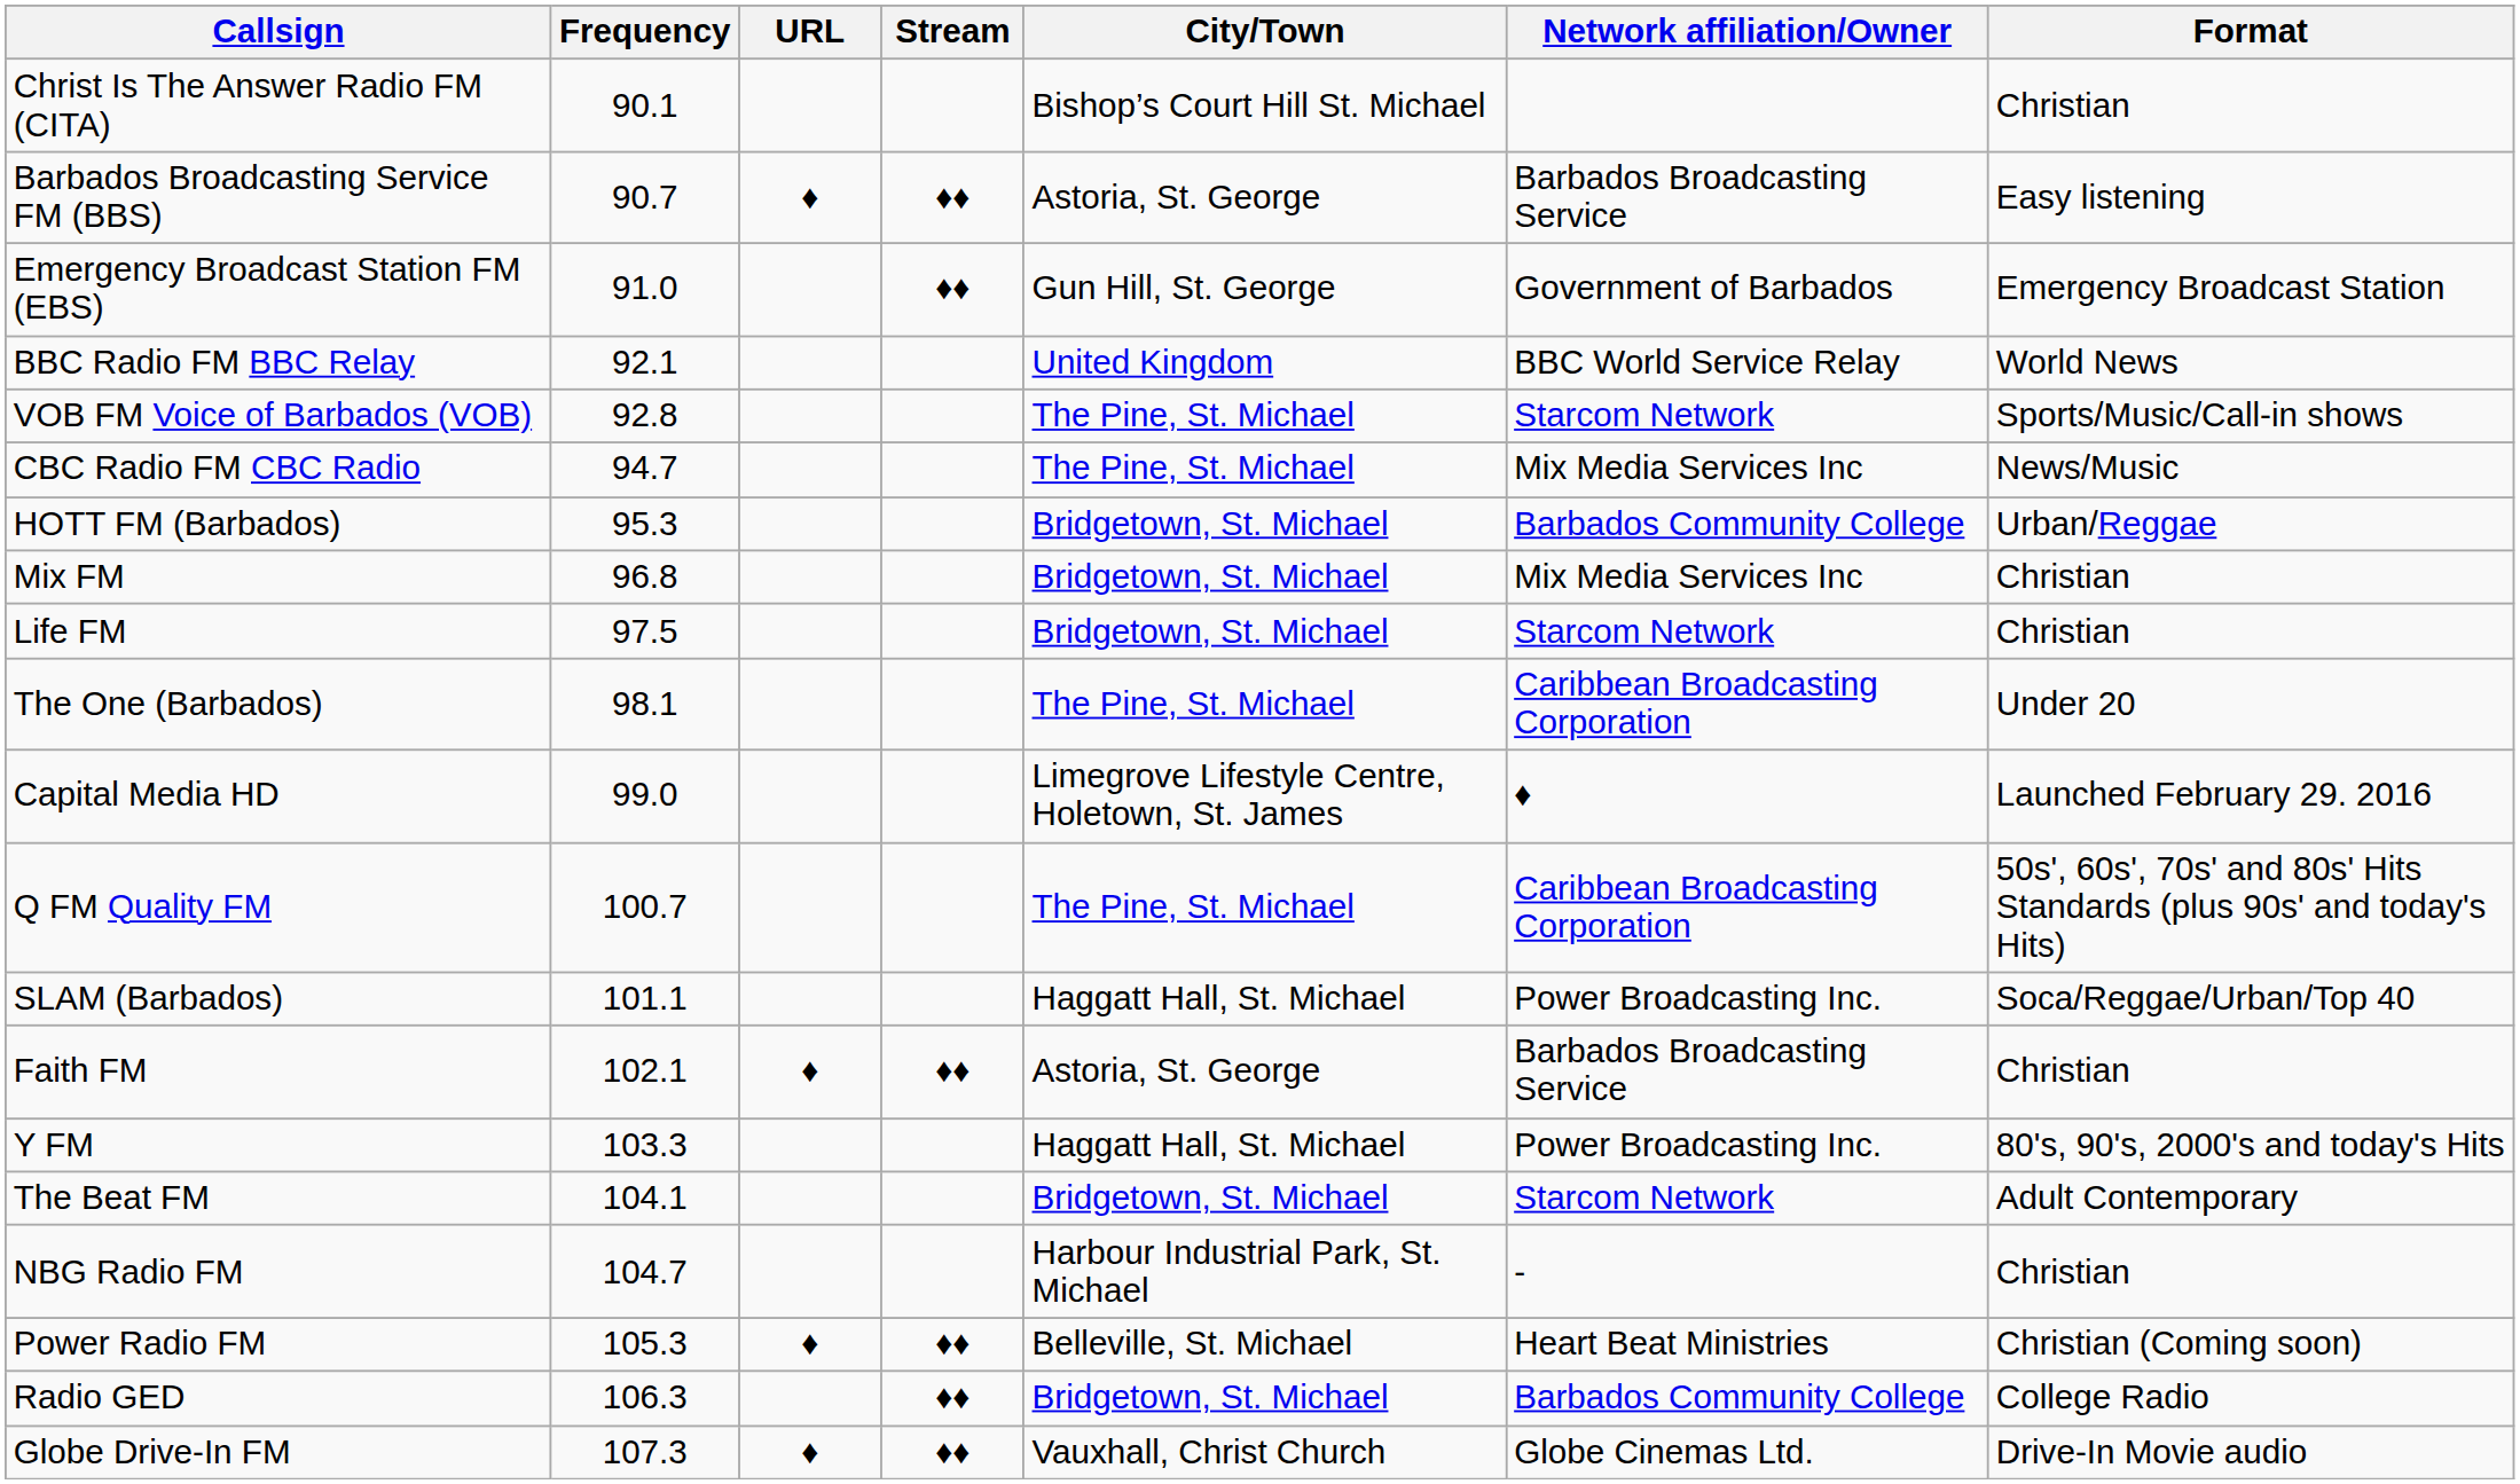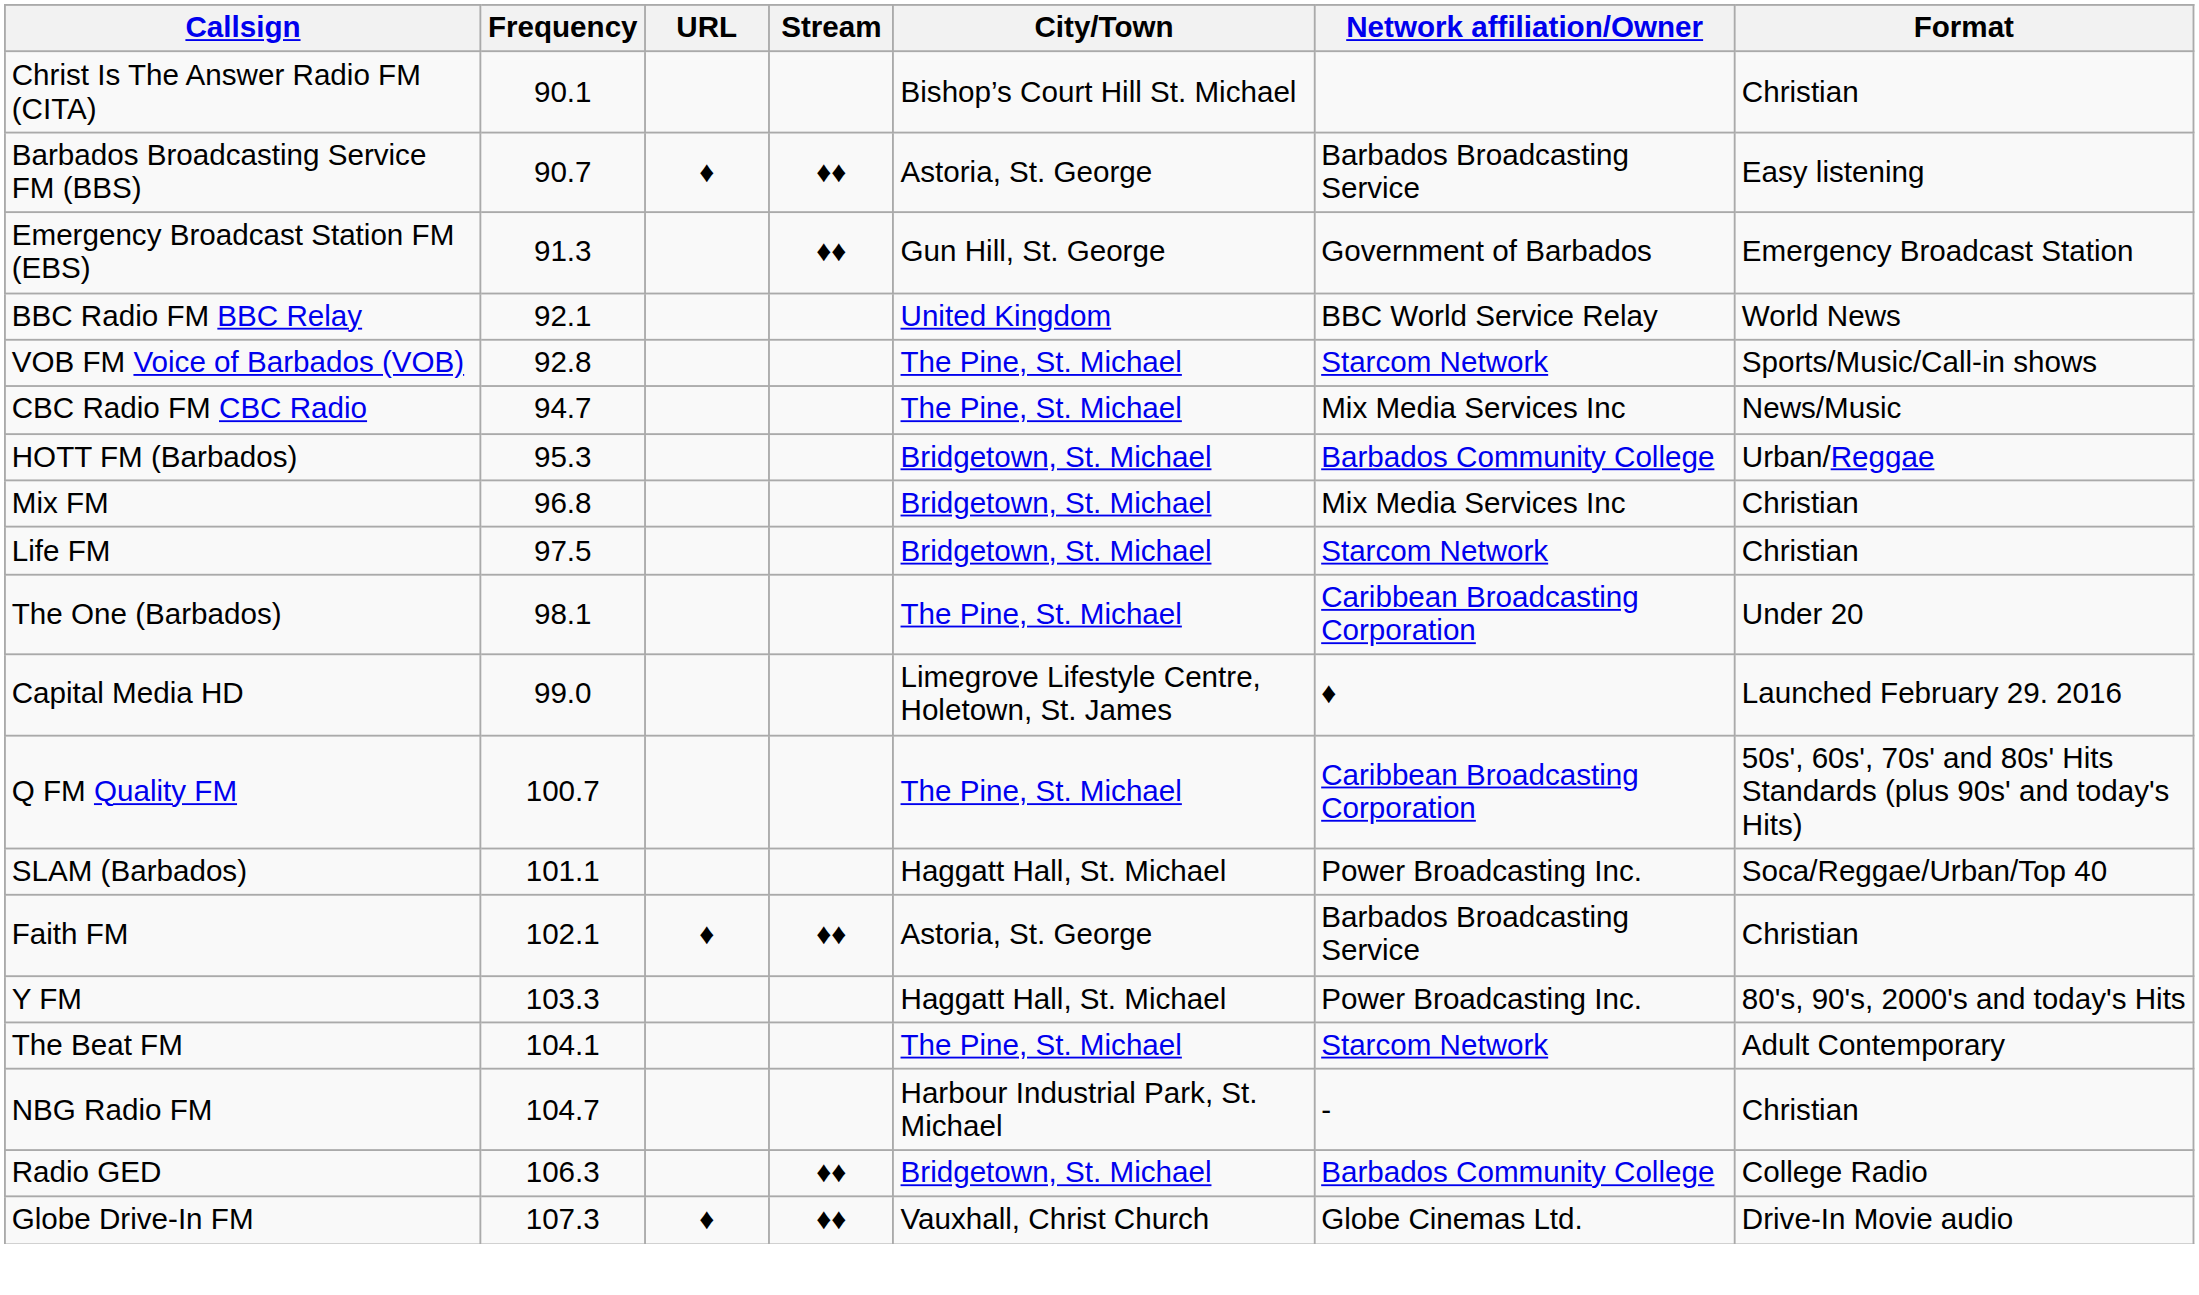Emergency Broadcast Station FM (EBS) | Frequency: 91.0 -> 91.3
The Beat FM | City/Town: Bridgetown, St. Michael -> The Pine, St. Michael
- row: Power Radio FM | 105.3 | ♦ | ♦♦ | Belleville, St. Michael | Heart Beat Ministries | Christian (Coming soon)
